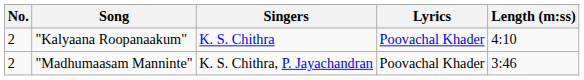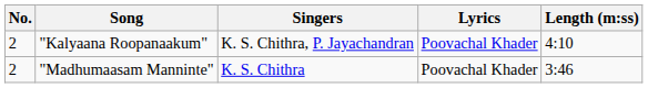"Kalyaana Roopanaakum" | Singers: K. S. Chithra -> K. S. Chithra, P. Jayachandran
"Madhumaasam Manninte" | Singers: K. S. Chithra, P. Jayachandran -> K. S. Chithra
